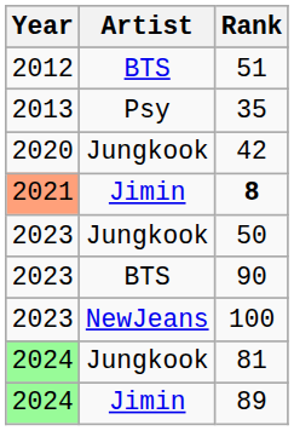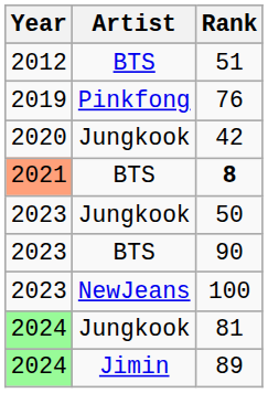- row: 2013 | Psy | 35
+ row: 2019 | Pinkfong | 76
8 | Artist: Jimin -> BTS
